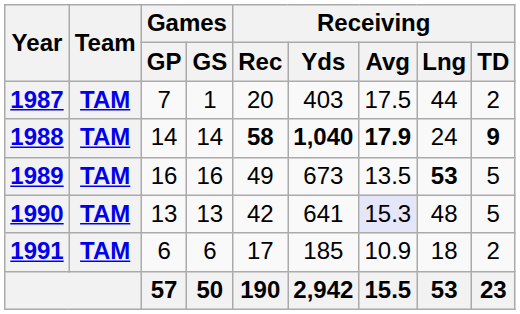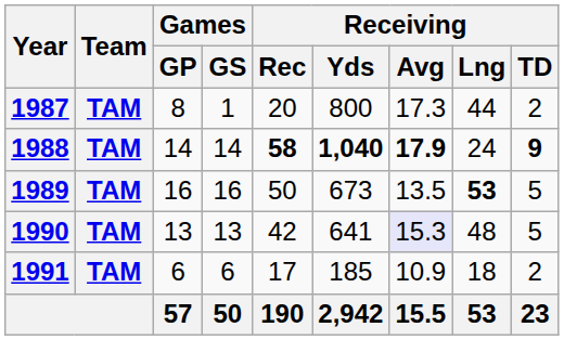1987 | Games / GP: 7 -> 8
1987 | Receiving / Yds: 403 -> 800
1987 | Receiving / Avg: 17.5 -> 17.3
1989 | Receiving / Rec: 49 -> 50
